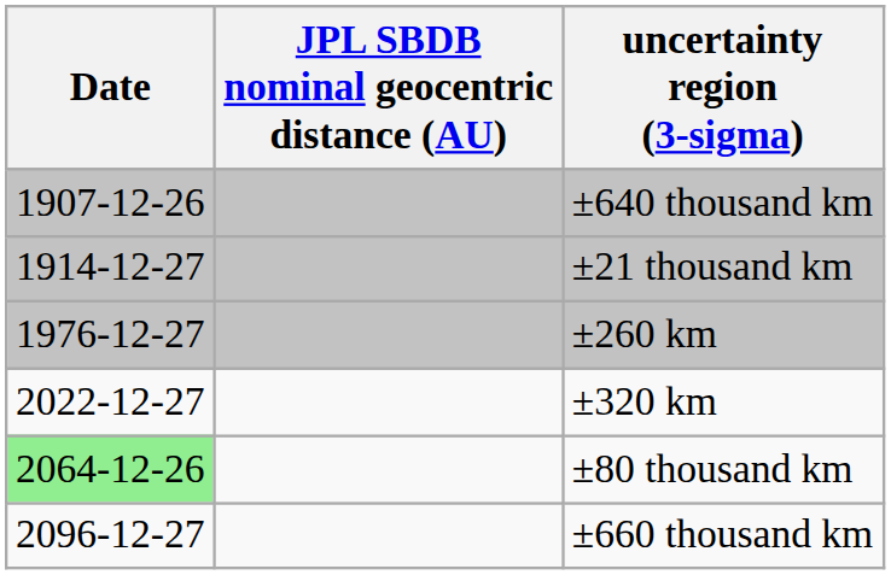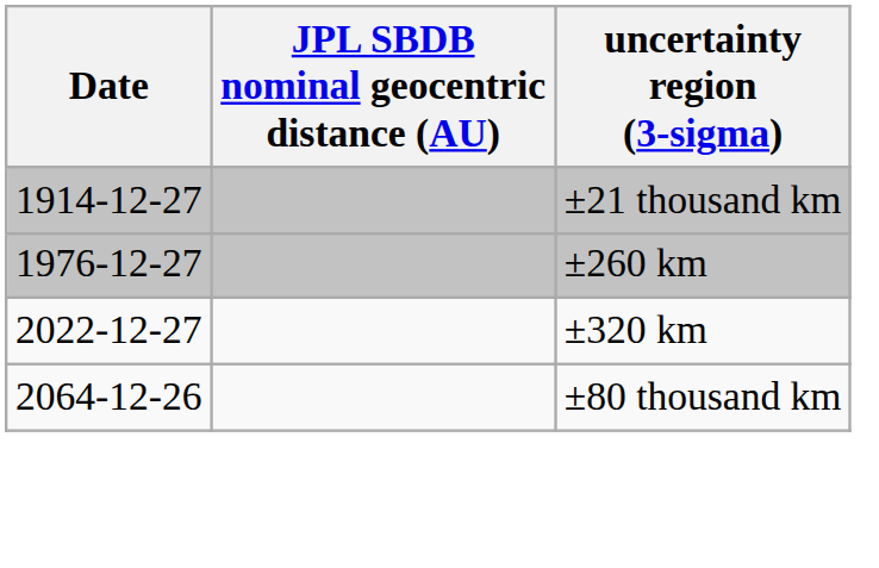- row: 1907-12-26 | ±640 thousand km
±80 thousand km | Date: lightgreen background -> no background
- row: 2096-12-27 | ±660 thousand km
